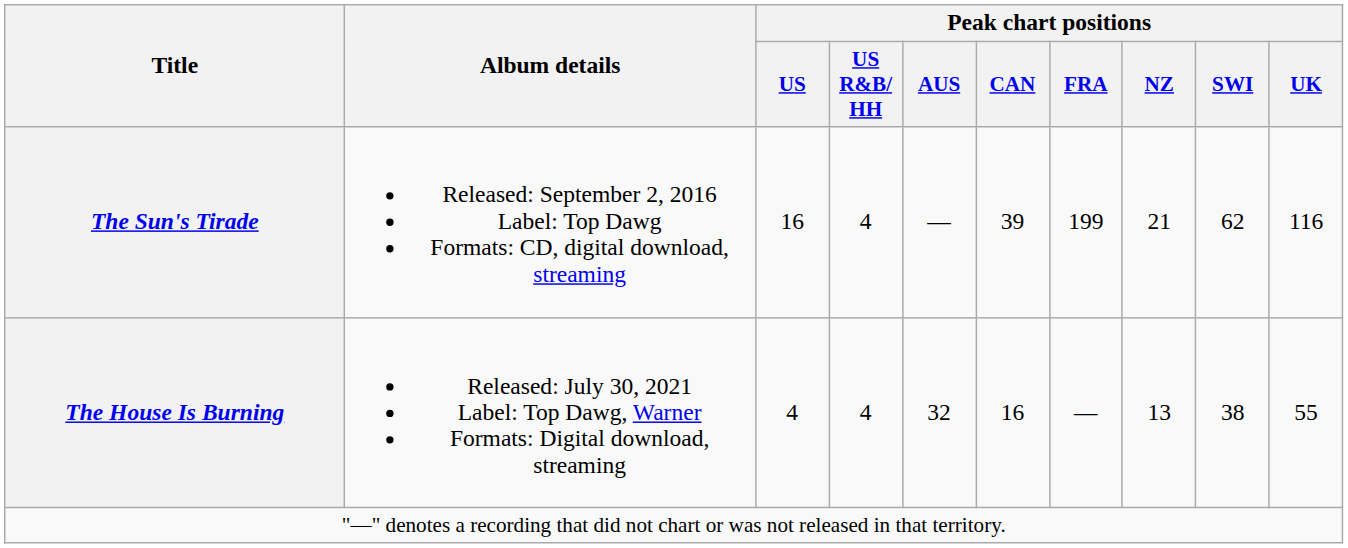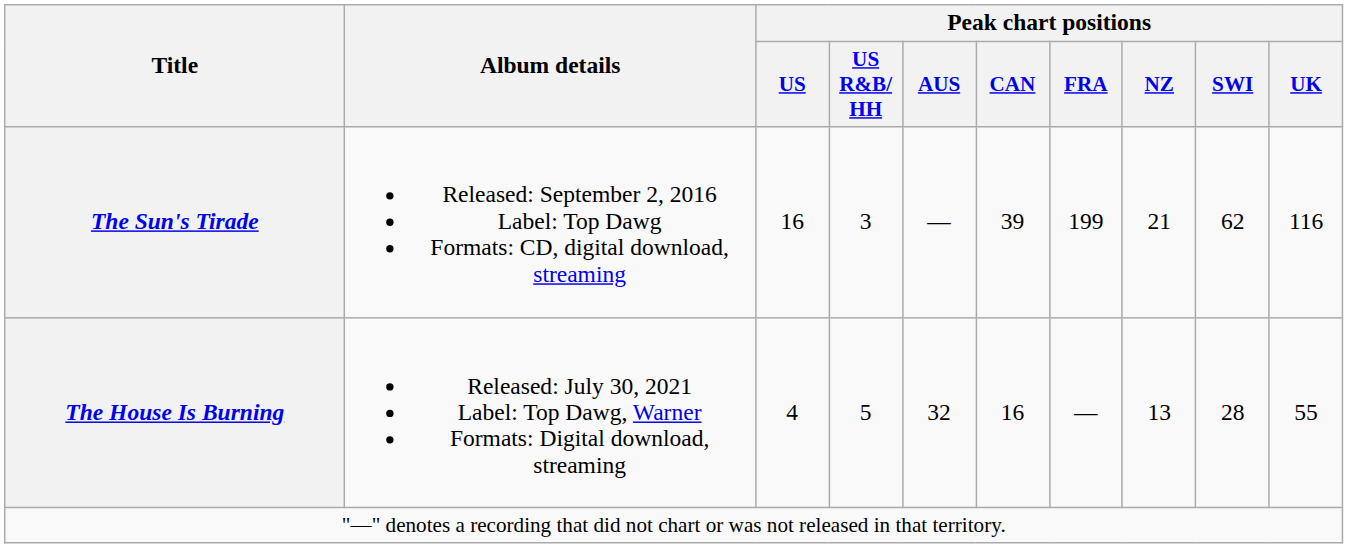The Sun's Tirade | Peak chart positions / US R&B/ HH: 4 -> 3
The House Is Burning | Peak chart positions / US R&B/ HH: 4 -> 5
The House Is Burning | Peak chart positions / SWI: 38 -> 28
